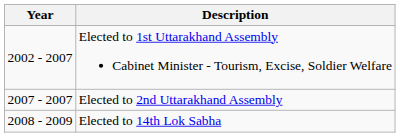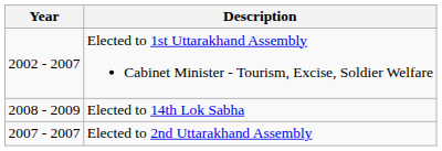rows swapped: Elected to 2nd Uttarakhand Assembly <-> Elected to 14th Lok Sabha
